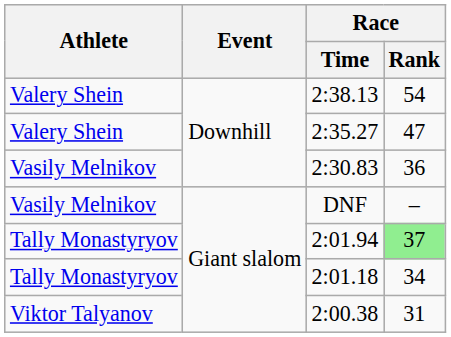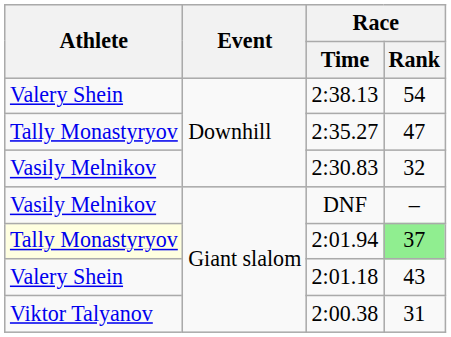2:35.27 | Athlete: Valery Shein -> Tally Monastyryov
2:30.83 | Race / Rank: 36 -> 32
2:01.94 | Athlete: no background -> lightyellow background
2:01.18 | Athlete: Tally Monastyryov -> Valery Shein
2:01.18 | Race / Rank: 34 -> 43
